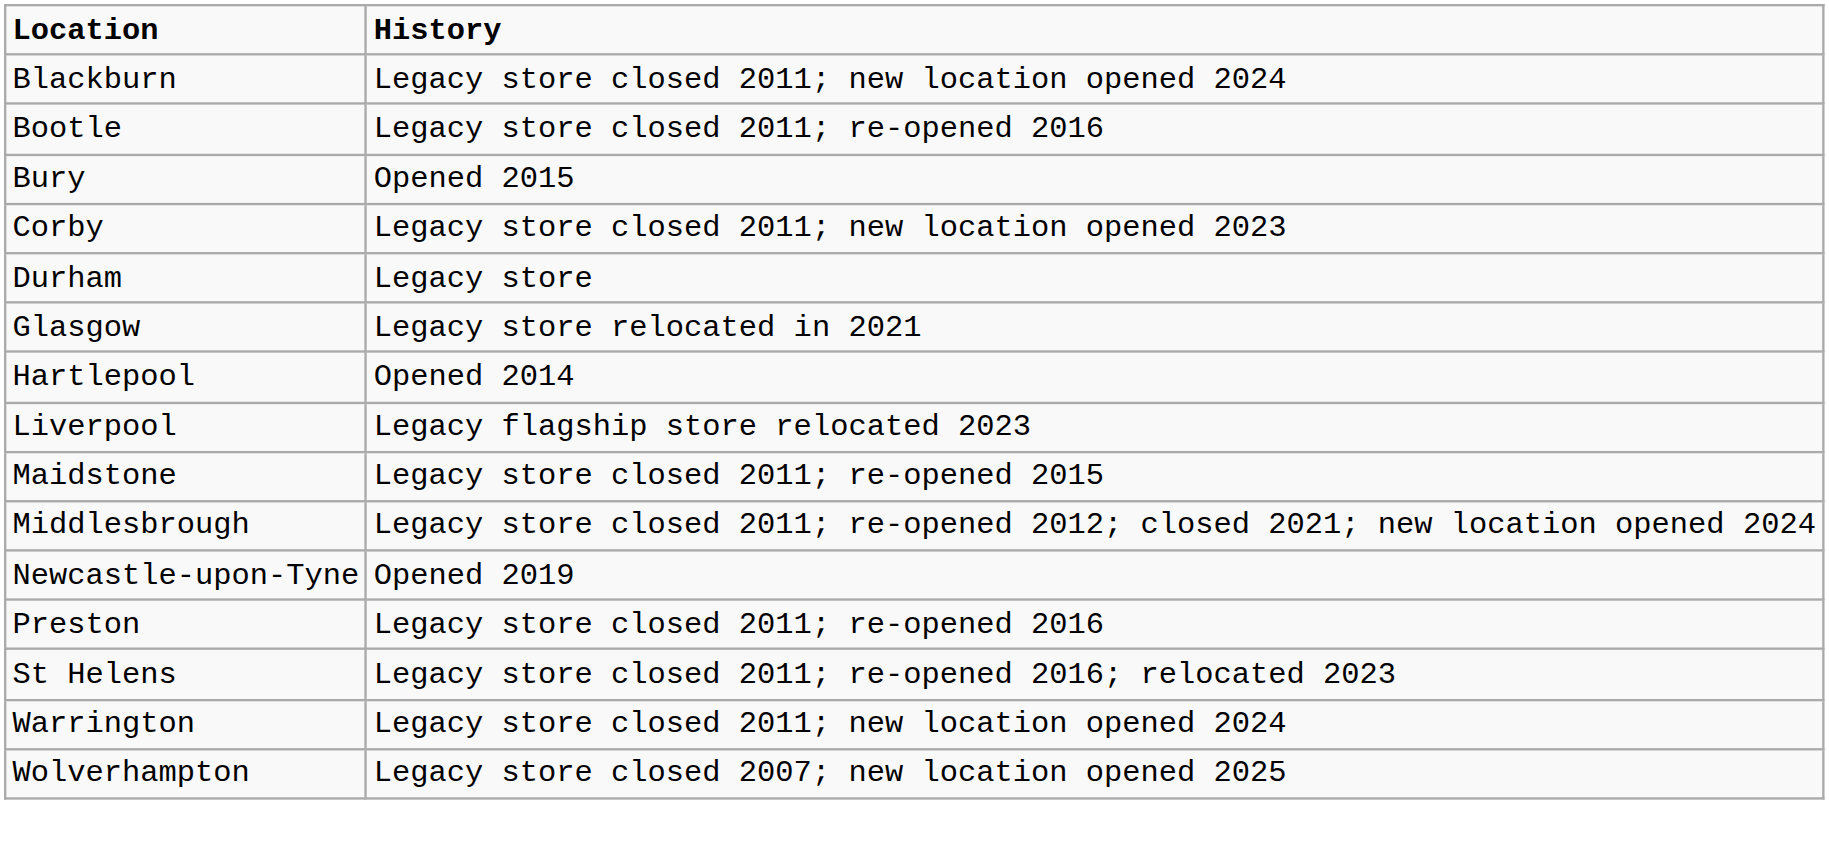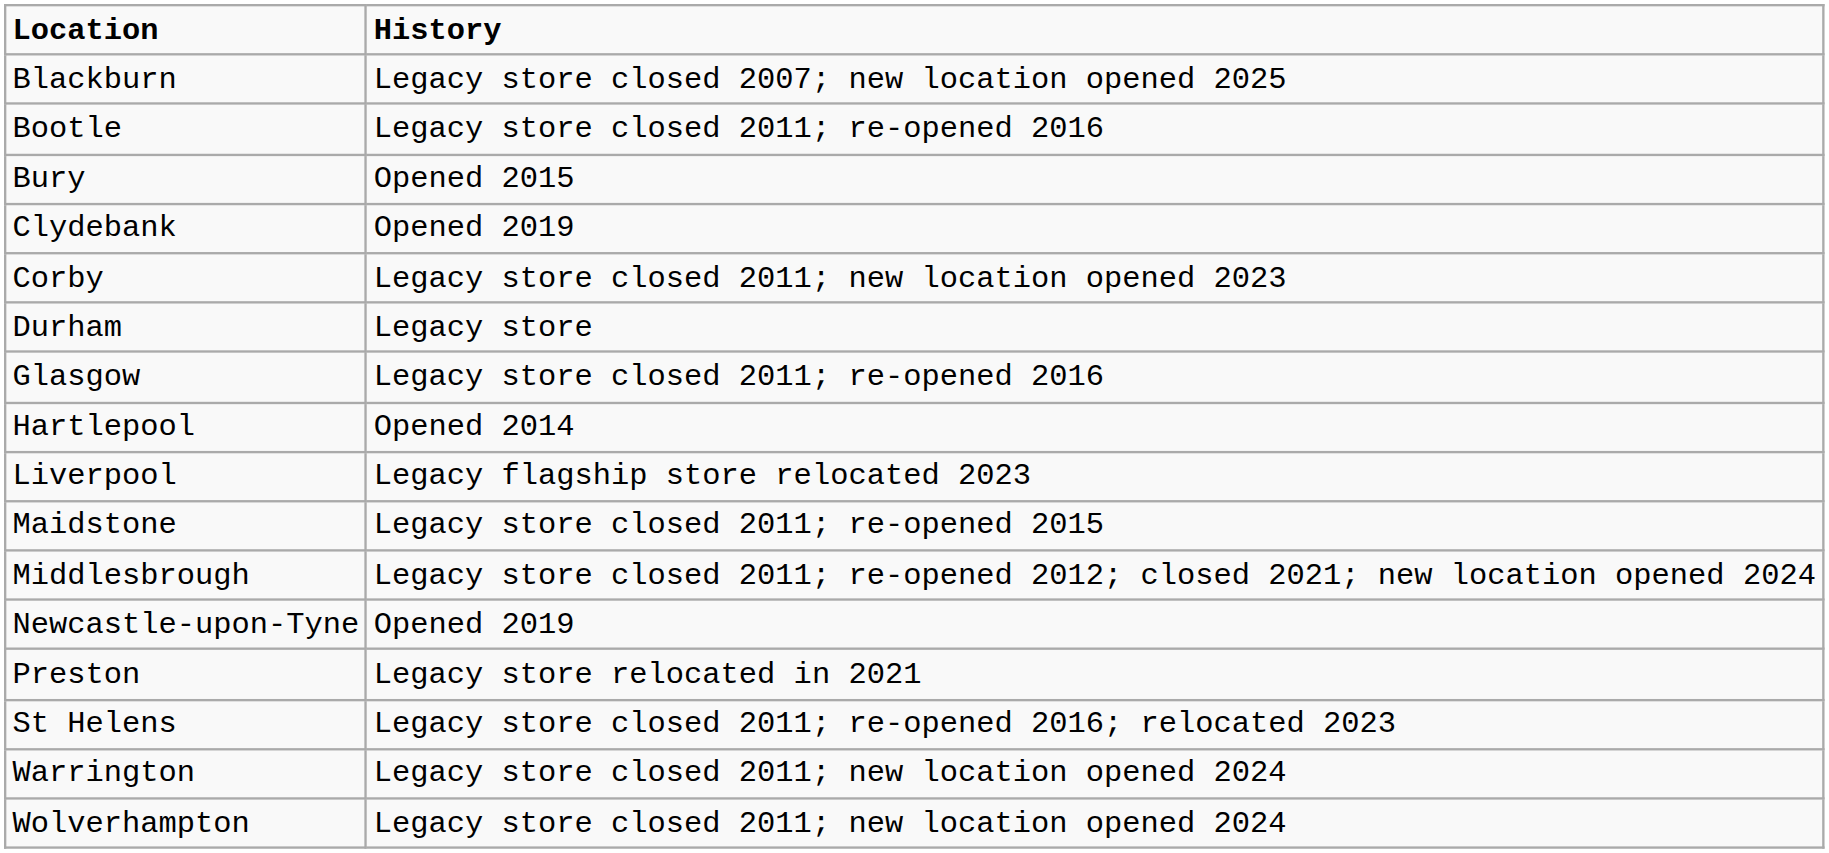Blackburn | History: Legacy store closed 2011; new location opened 2024 -> Legacy store closed 2007; new location opened 2025
+ row: Clydebank | Opened 2019
Glasgow | History: Legacy store relocated in 2021 -> Legacy store closed 2011; re-opened 2016
Preston | History: Legacy store closed 2011; re-opened 2016 -> Legacy store relocated in 2021
Wolverhampton | History: Legacy store closed 2007; new location opened 2025 -> Legacy store closed 2011; new location opened 2024
